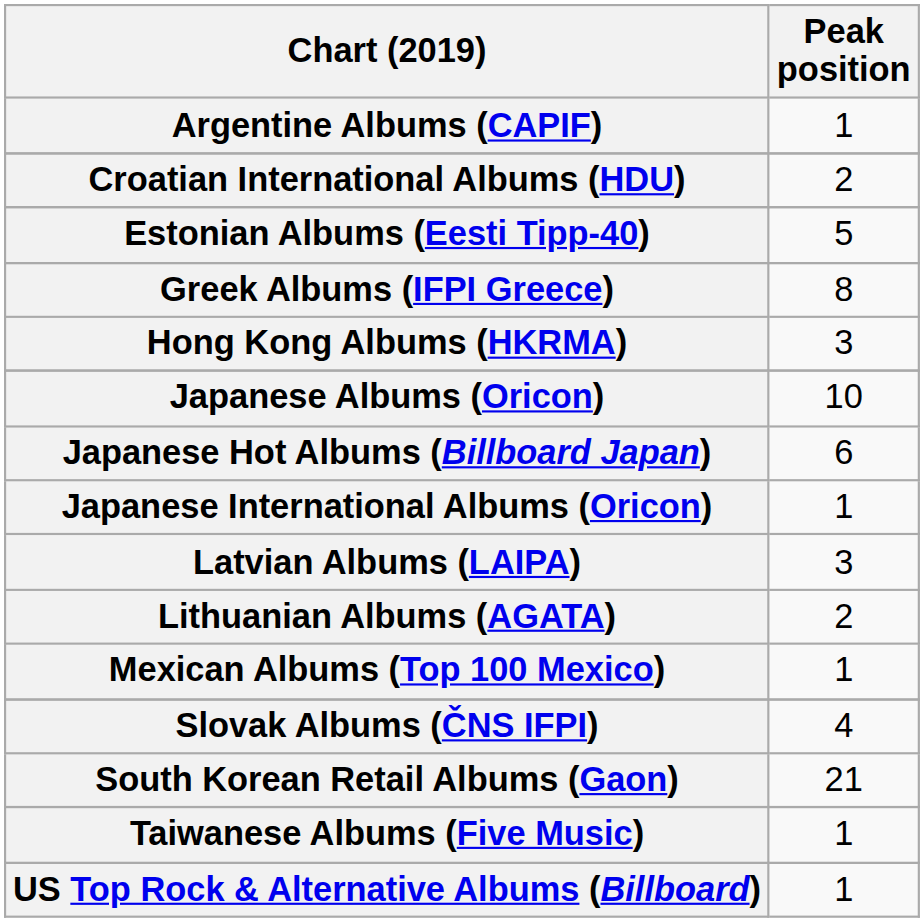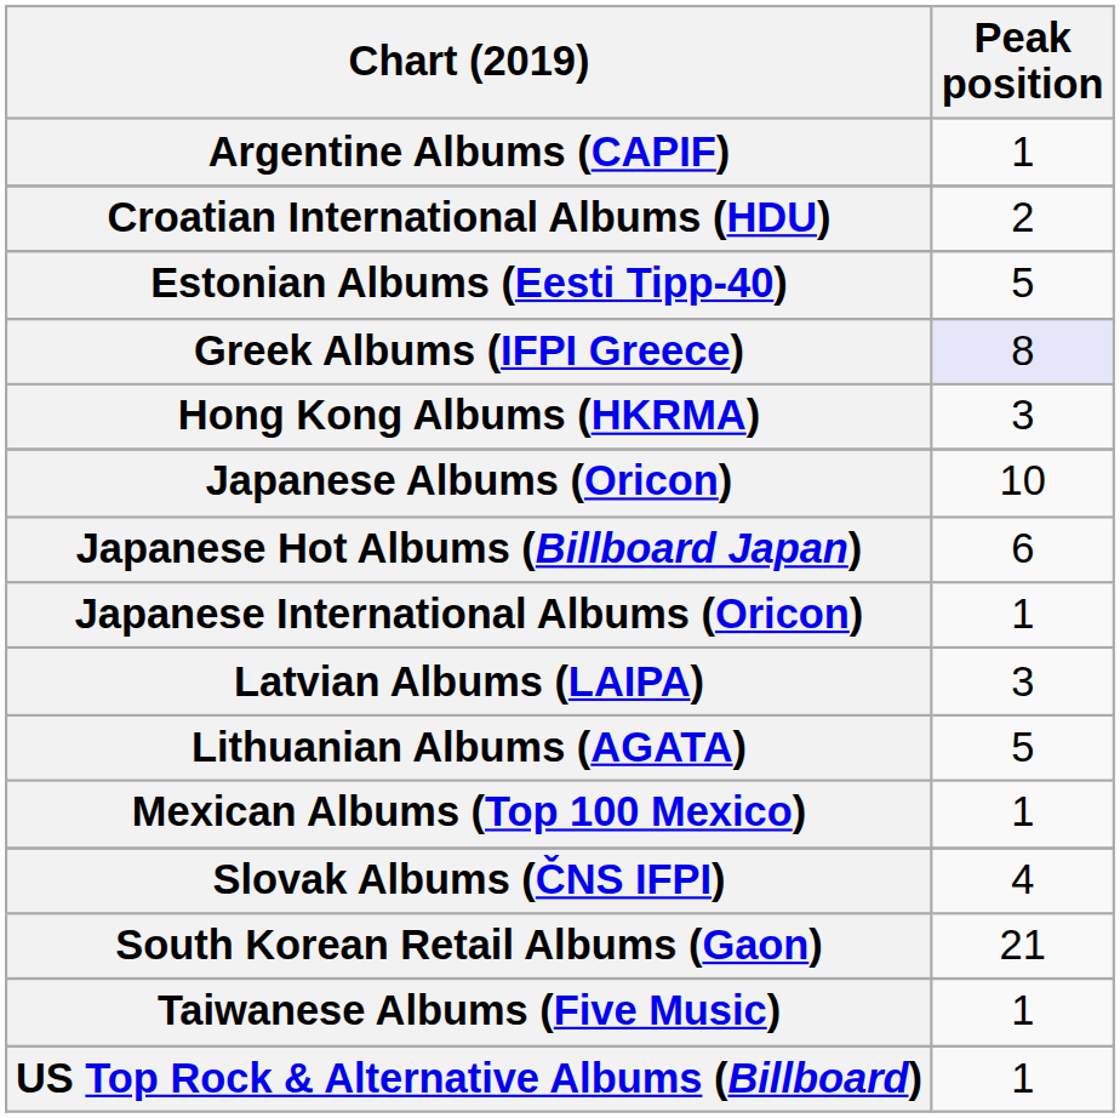Greek Albums (IFPI Greece) | Peak position: no background -> lavender background
Lithuanian Albums (AGATA) | Peak position: 2 -> 5
